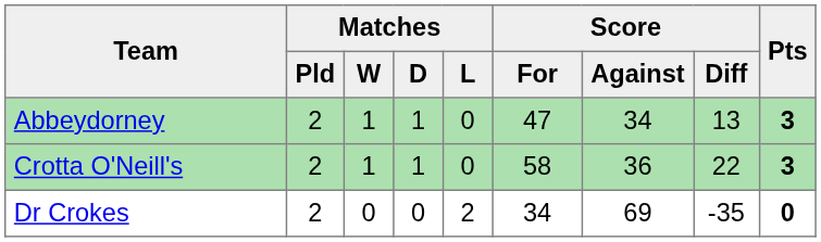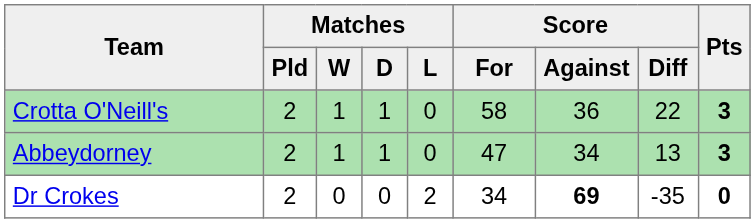rows swapped: Crotta O'Neill's <-> Abbeydorney
Dr Crokes | Score / Against: normal -> bold
